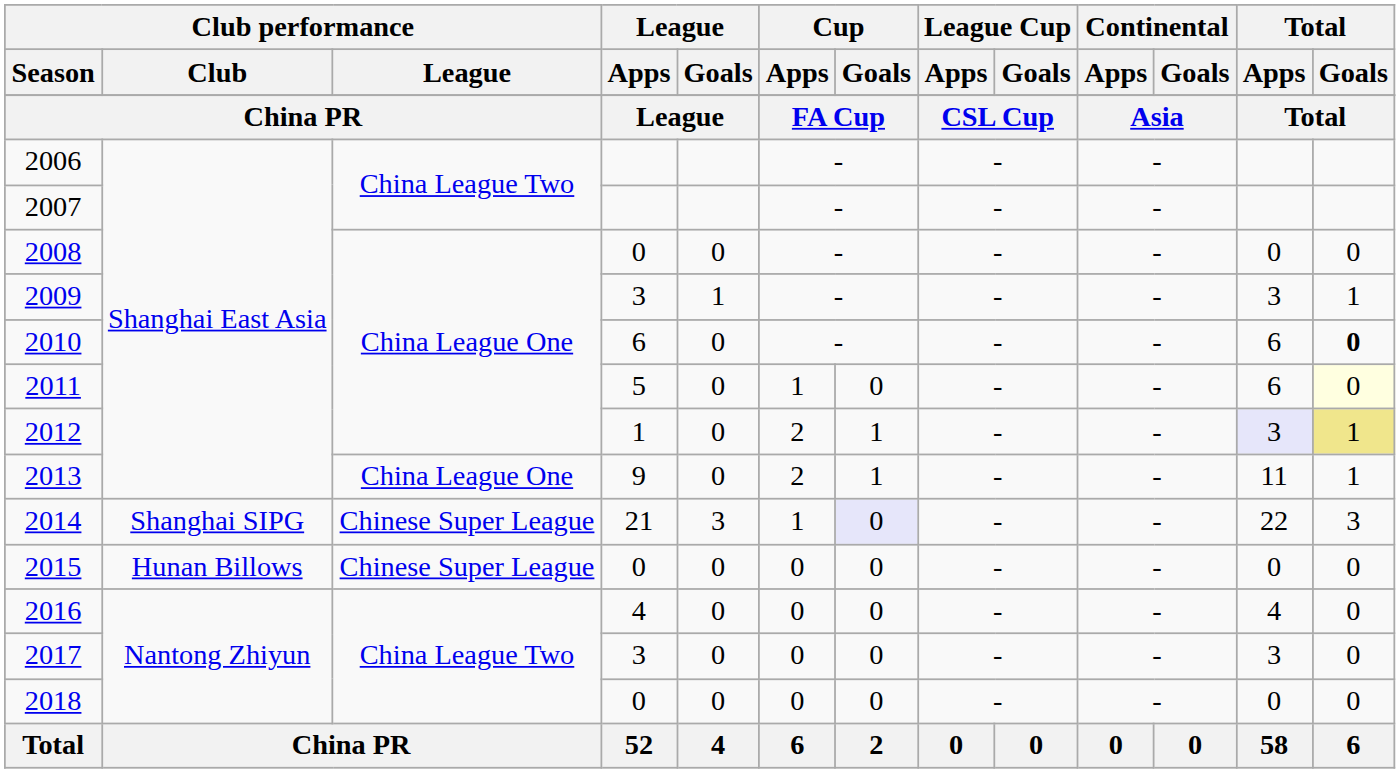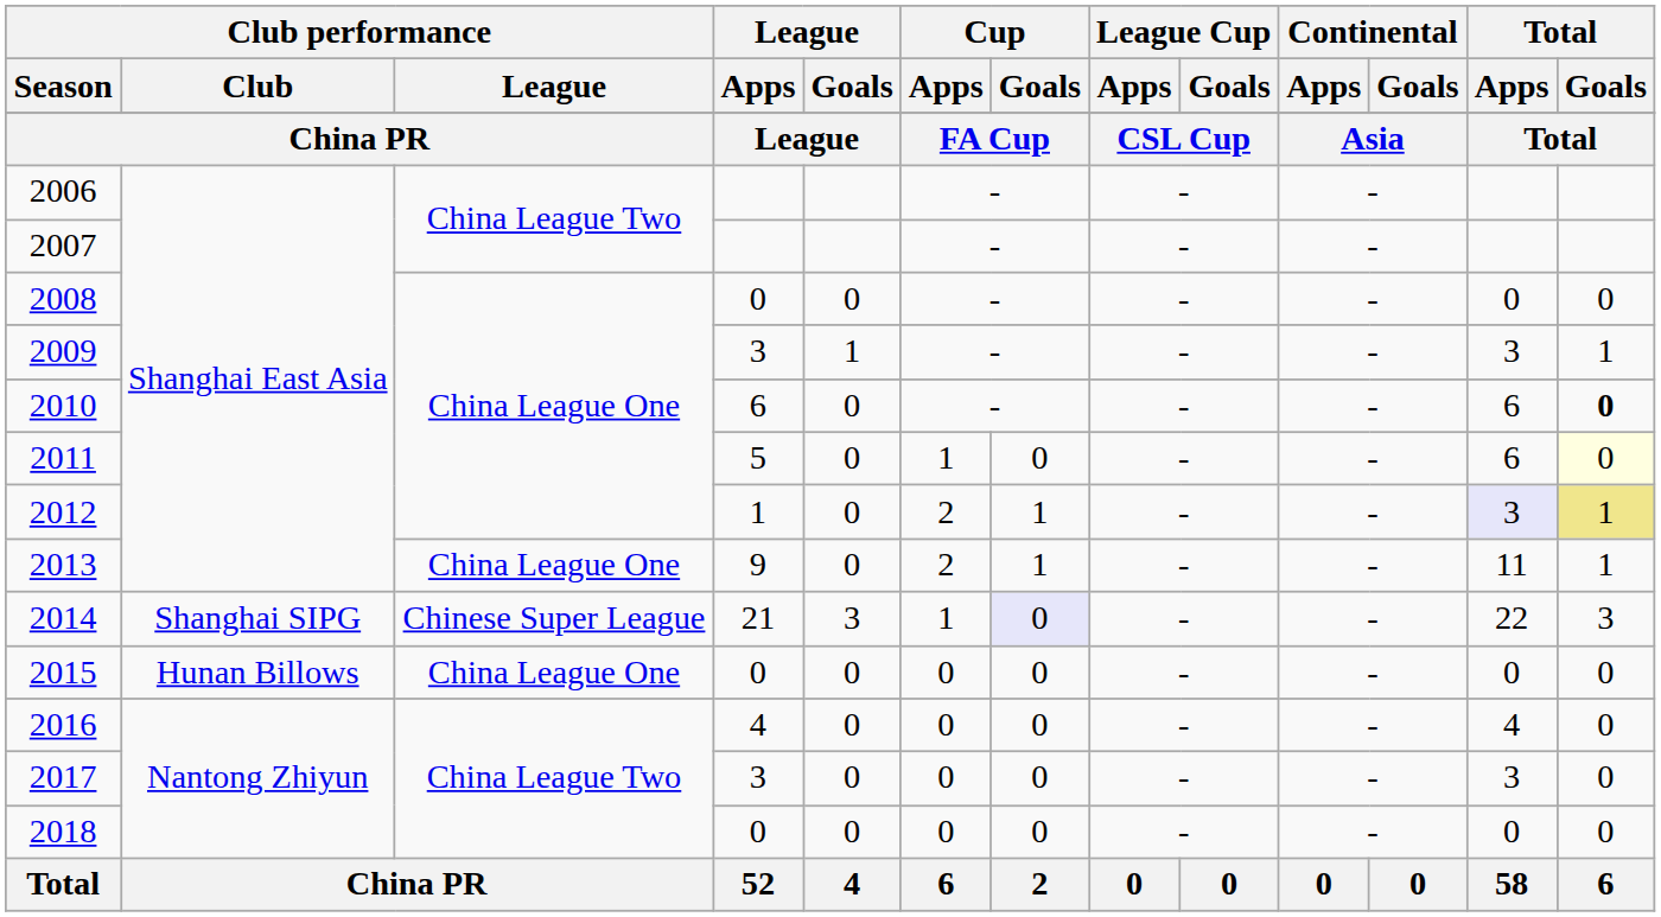2015 | Club performance / League: Chinese Super League -> China League One
